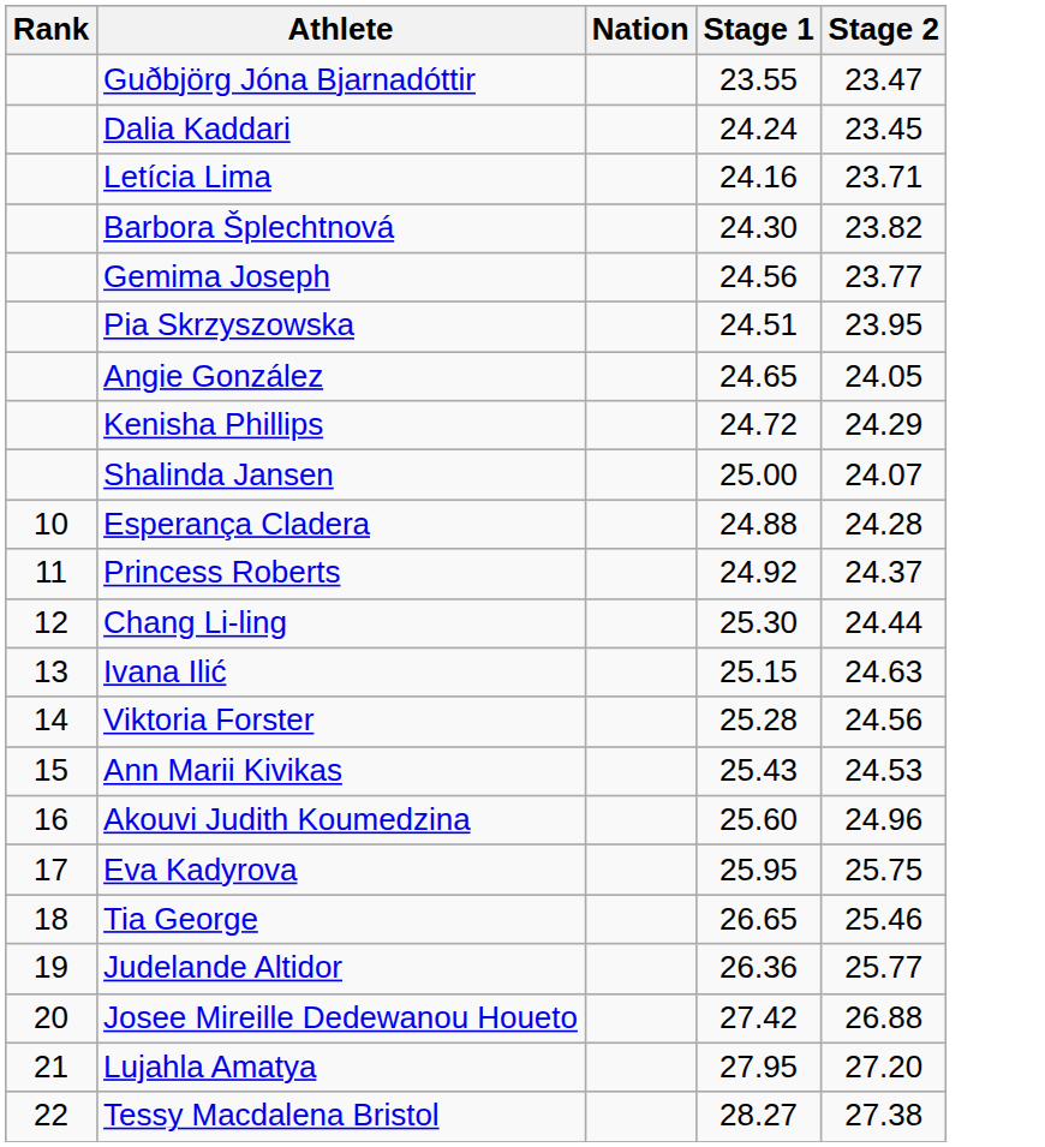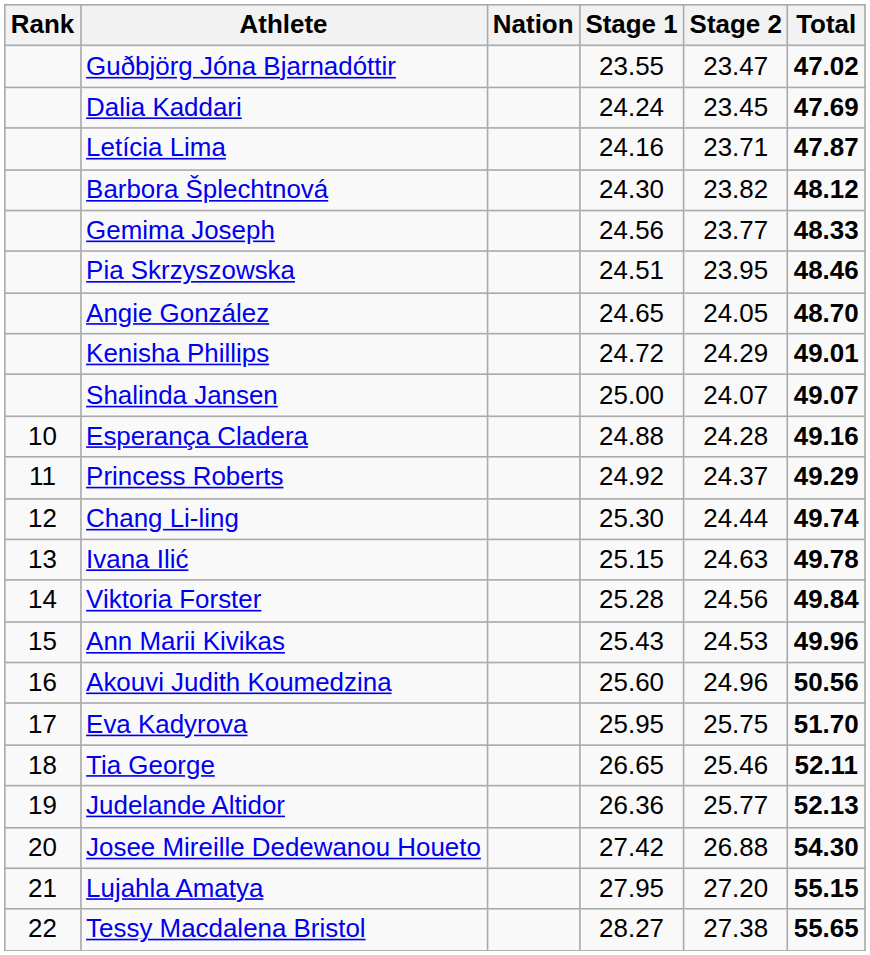+ column: Total | 47.02 | 47.69 | 47.87 | 48.12 | 48.33 | 48.46 | 48.70 | 49.01 | 49.07 | 49.16 | 49.29 | 49.74 | 49.78 | 49.84 | 49.96 | 50.56 | 51.70 | 52.11 | 52.13 | 54.30 | 55.15 | 55.65
